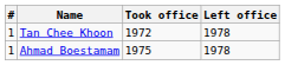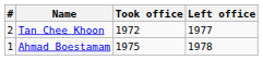Tan Chee Khoon | #: 1 -> 2
Tan Chee Khoon | Left office: 1978 -> 1977
